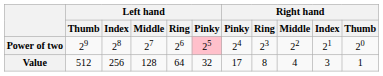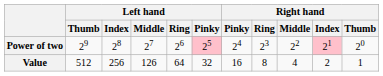Power of two | Right hand / Index: no background -> pink background
Value | Left hand / Middle: 128 -> 126
Value | Right hand / Pinky: 17 -> 16
Value | Right hand / Index: 3 -> 2
